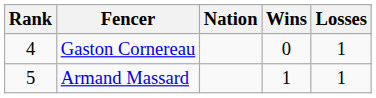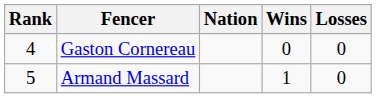Gaston Cornereau | Losses: 1 -> 0
Armand Massard | Losses: 1 -> 0
